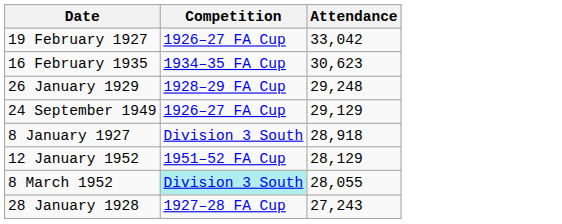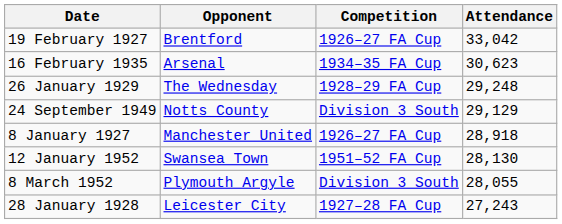+ column: Opponent | Brentford | Arsenal | The Wednesday | Notts County | Manchester United | Swansea Town | Plymouth Argyle | Leicester City
24 September 1949 | Competition: 1926–27 FA Cup -> Division 3 South
8 January 1927 | Competition: Division 3 South -> 1926–27 FA Cup
12 January 1952 | Attendance: 28,129 -> 28,130
8 March 1952 | Competition: paleturquoise background -> no background
